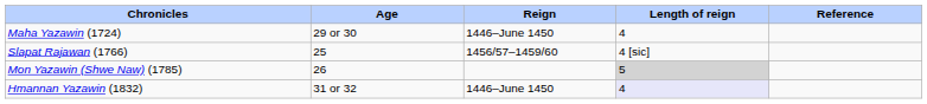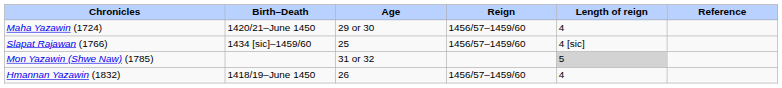+ column: Birth–Death | 1420/21–June 1450 | 1434 [sic]–1459/60 | 1418/19–June 1450
Maha Yazawin (1724) | Reign: 1446–June 1450 -> 1456/57–1459/60
Mon Yazawin (Shwe Naw) (1785) | Age: 26 -> 31 or 32
Hmannan Yazawin (1832) | Age: 31 or 32 -> 26
Hmannan Yazawin (1832) | Reign: 1446–June 1450 -> 1456/57–1459/60
Hmannan Yazawin (1832) | Length of reign: lavender background -> no background
